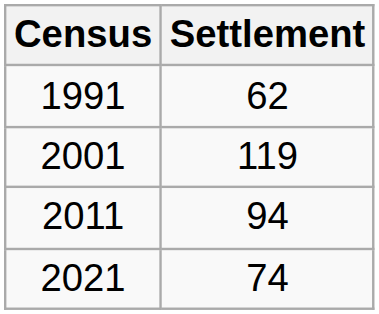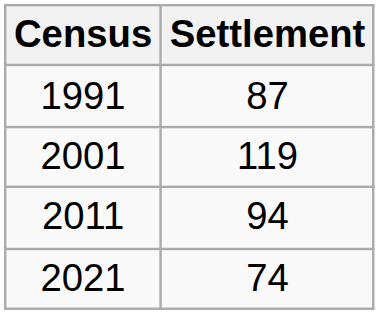1991 | Settlement: 62 -> 87
